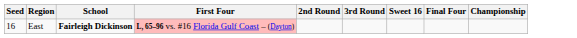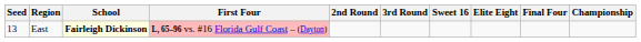+ column: Elite Eight
East | Seed: 16 -> 13
East | School: no background -> lightyellow background
